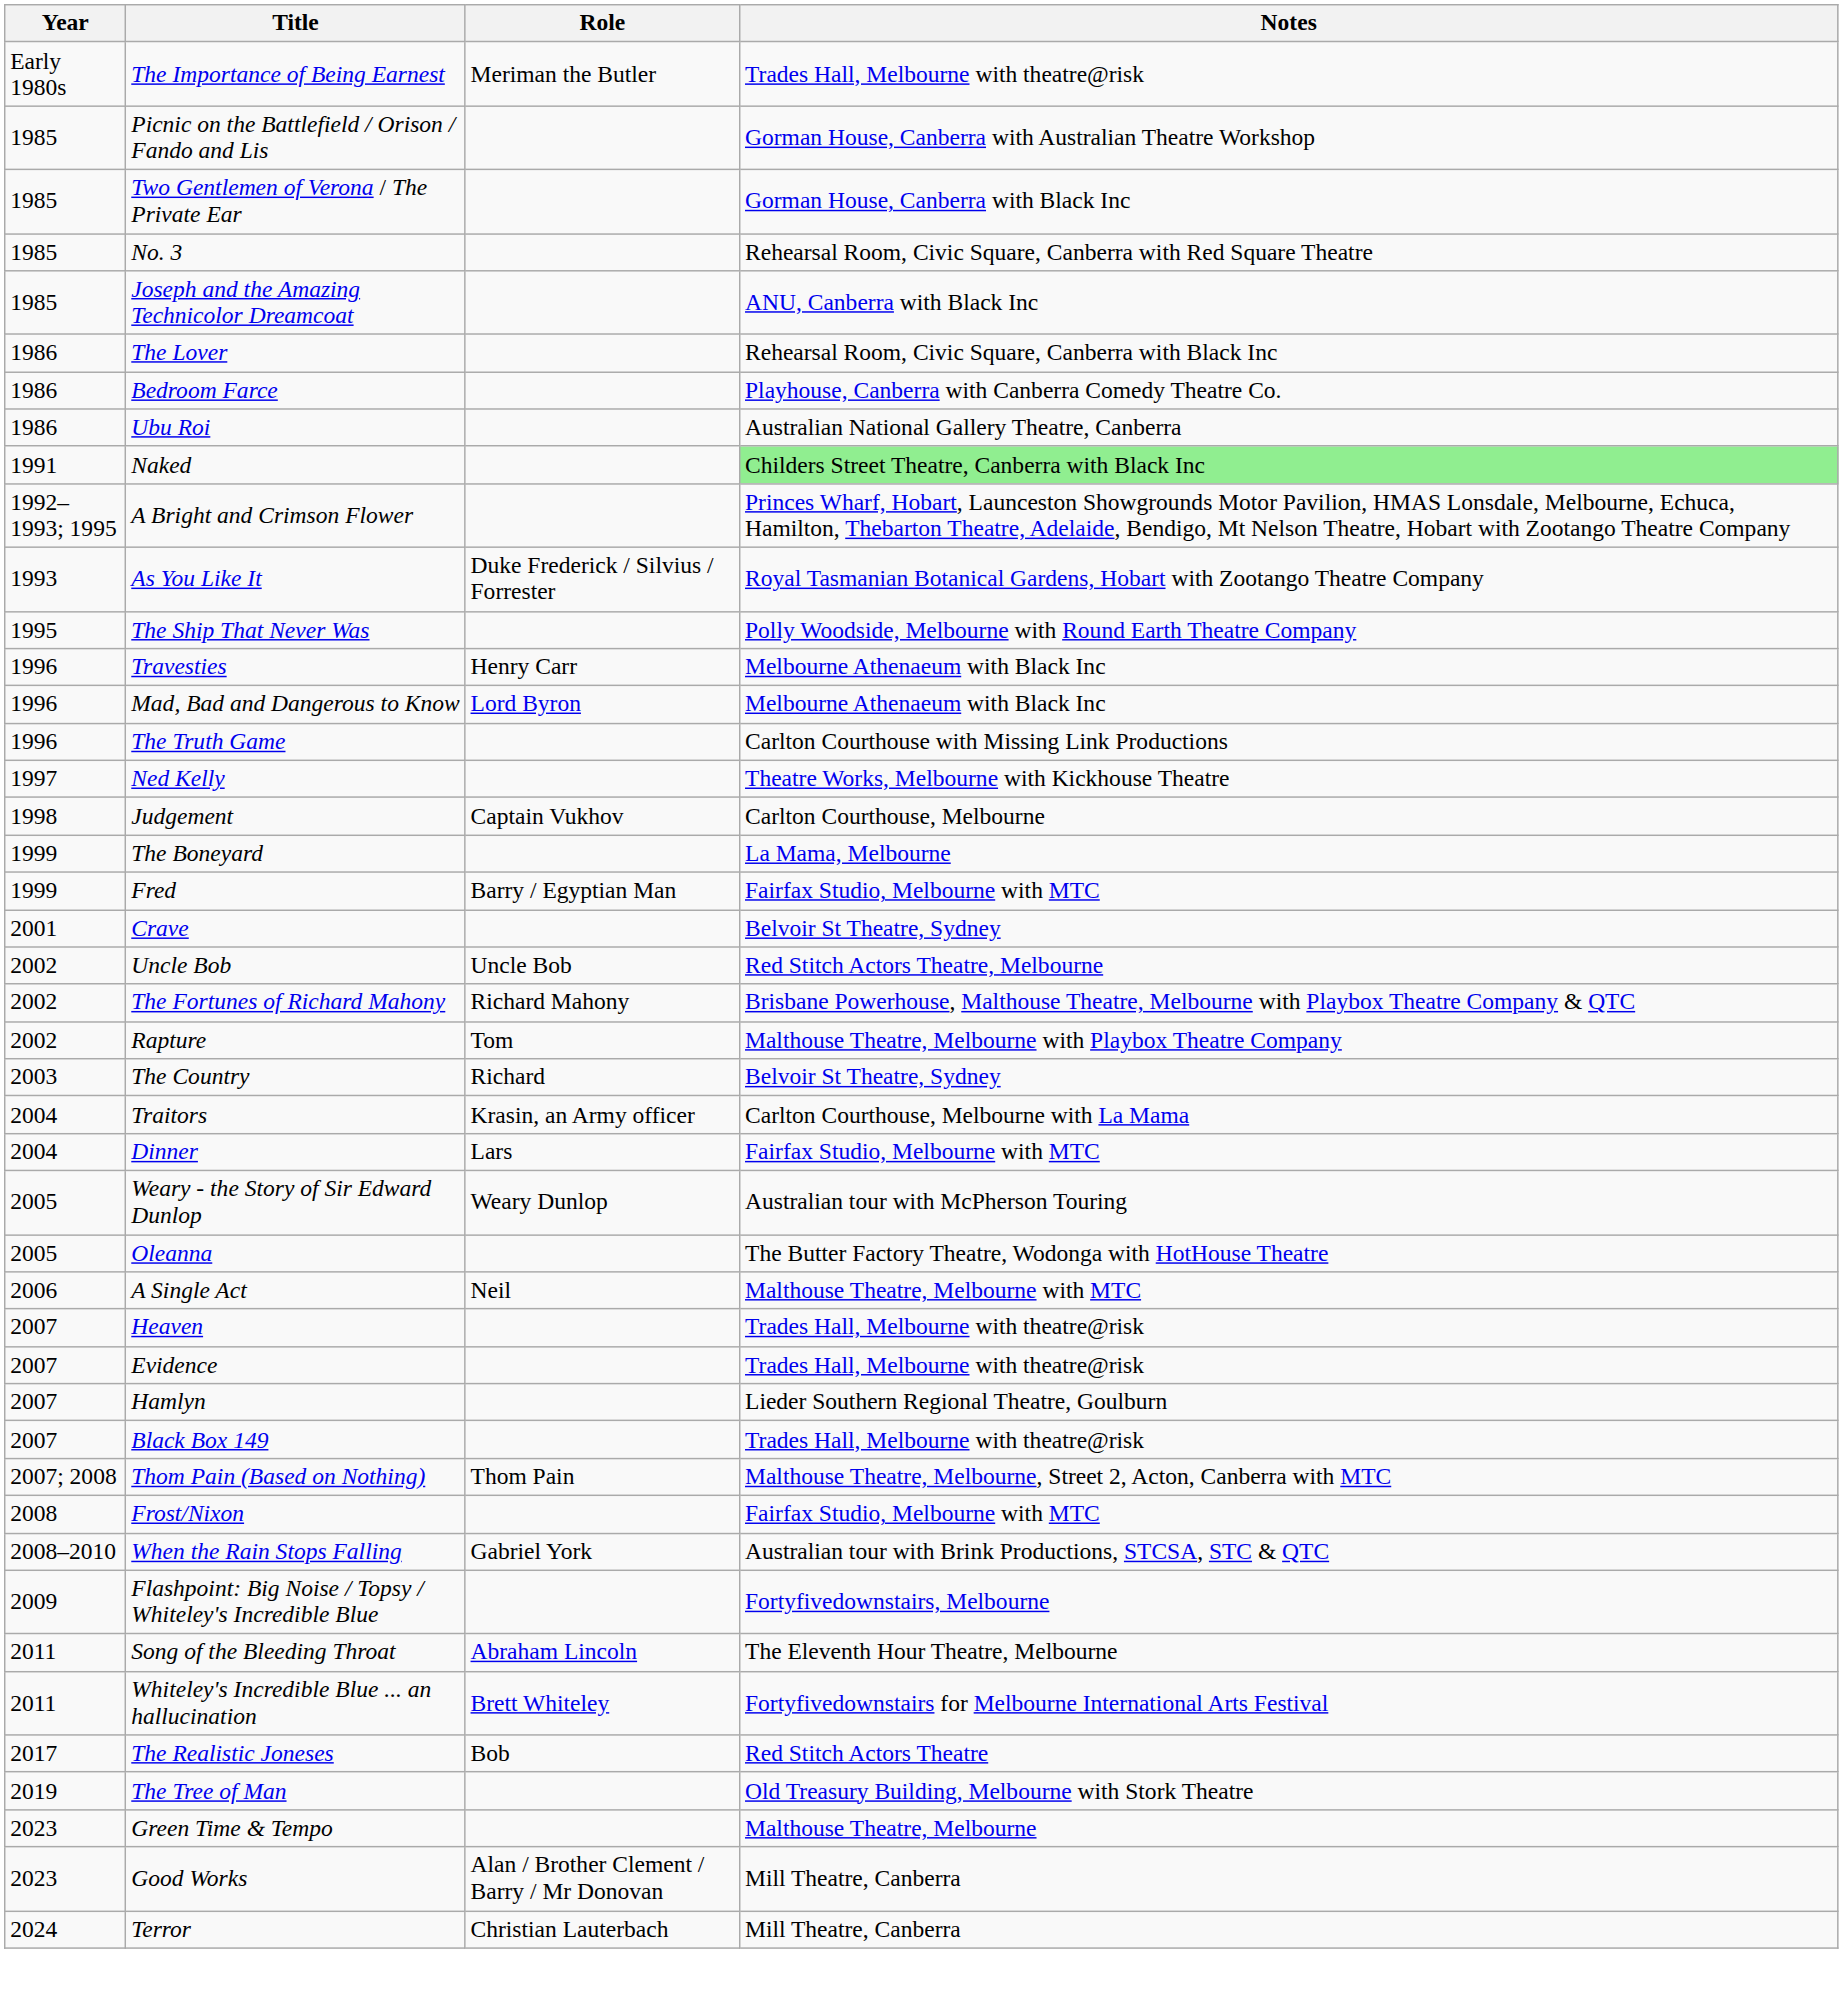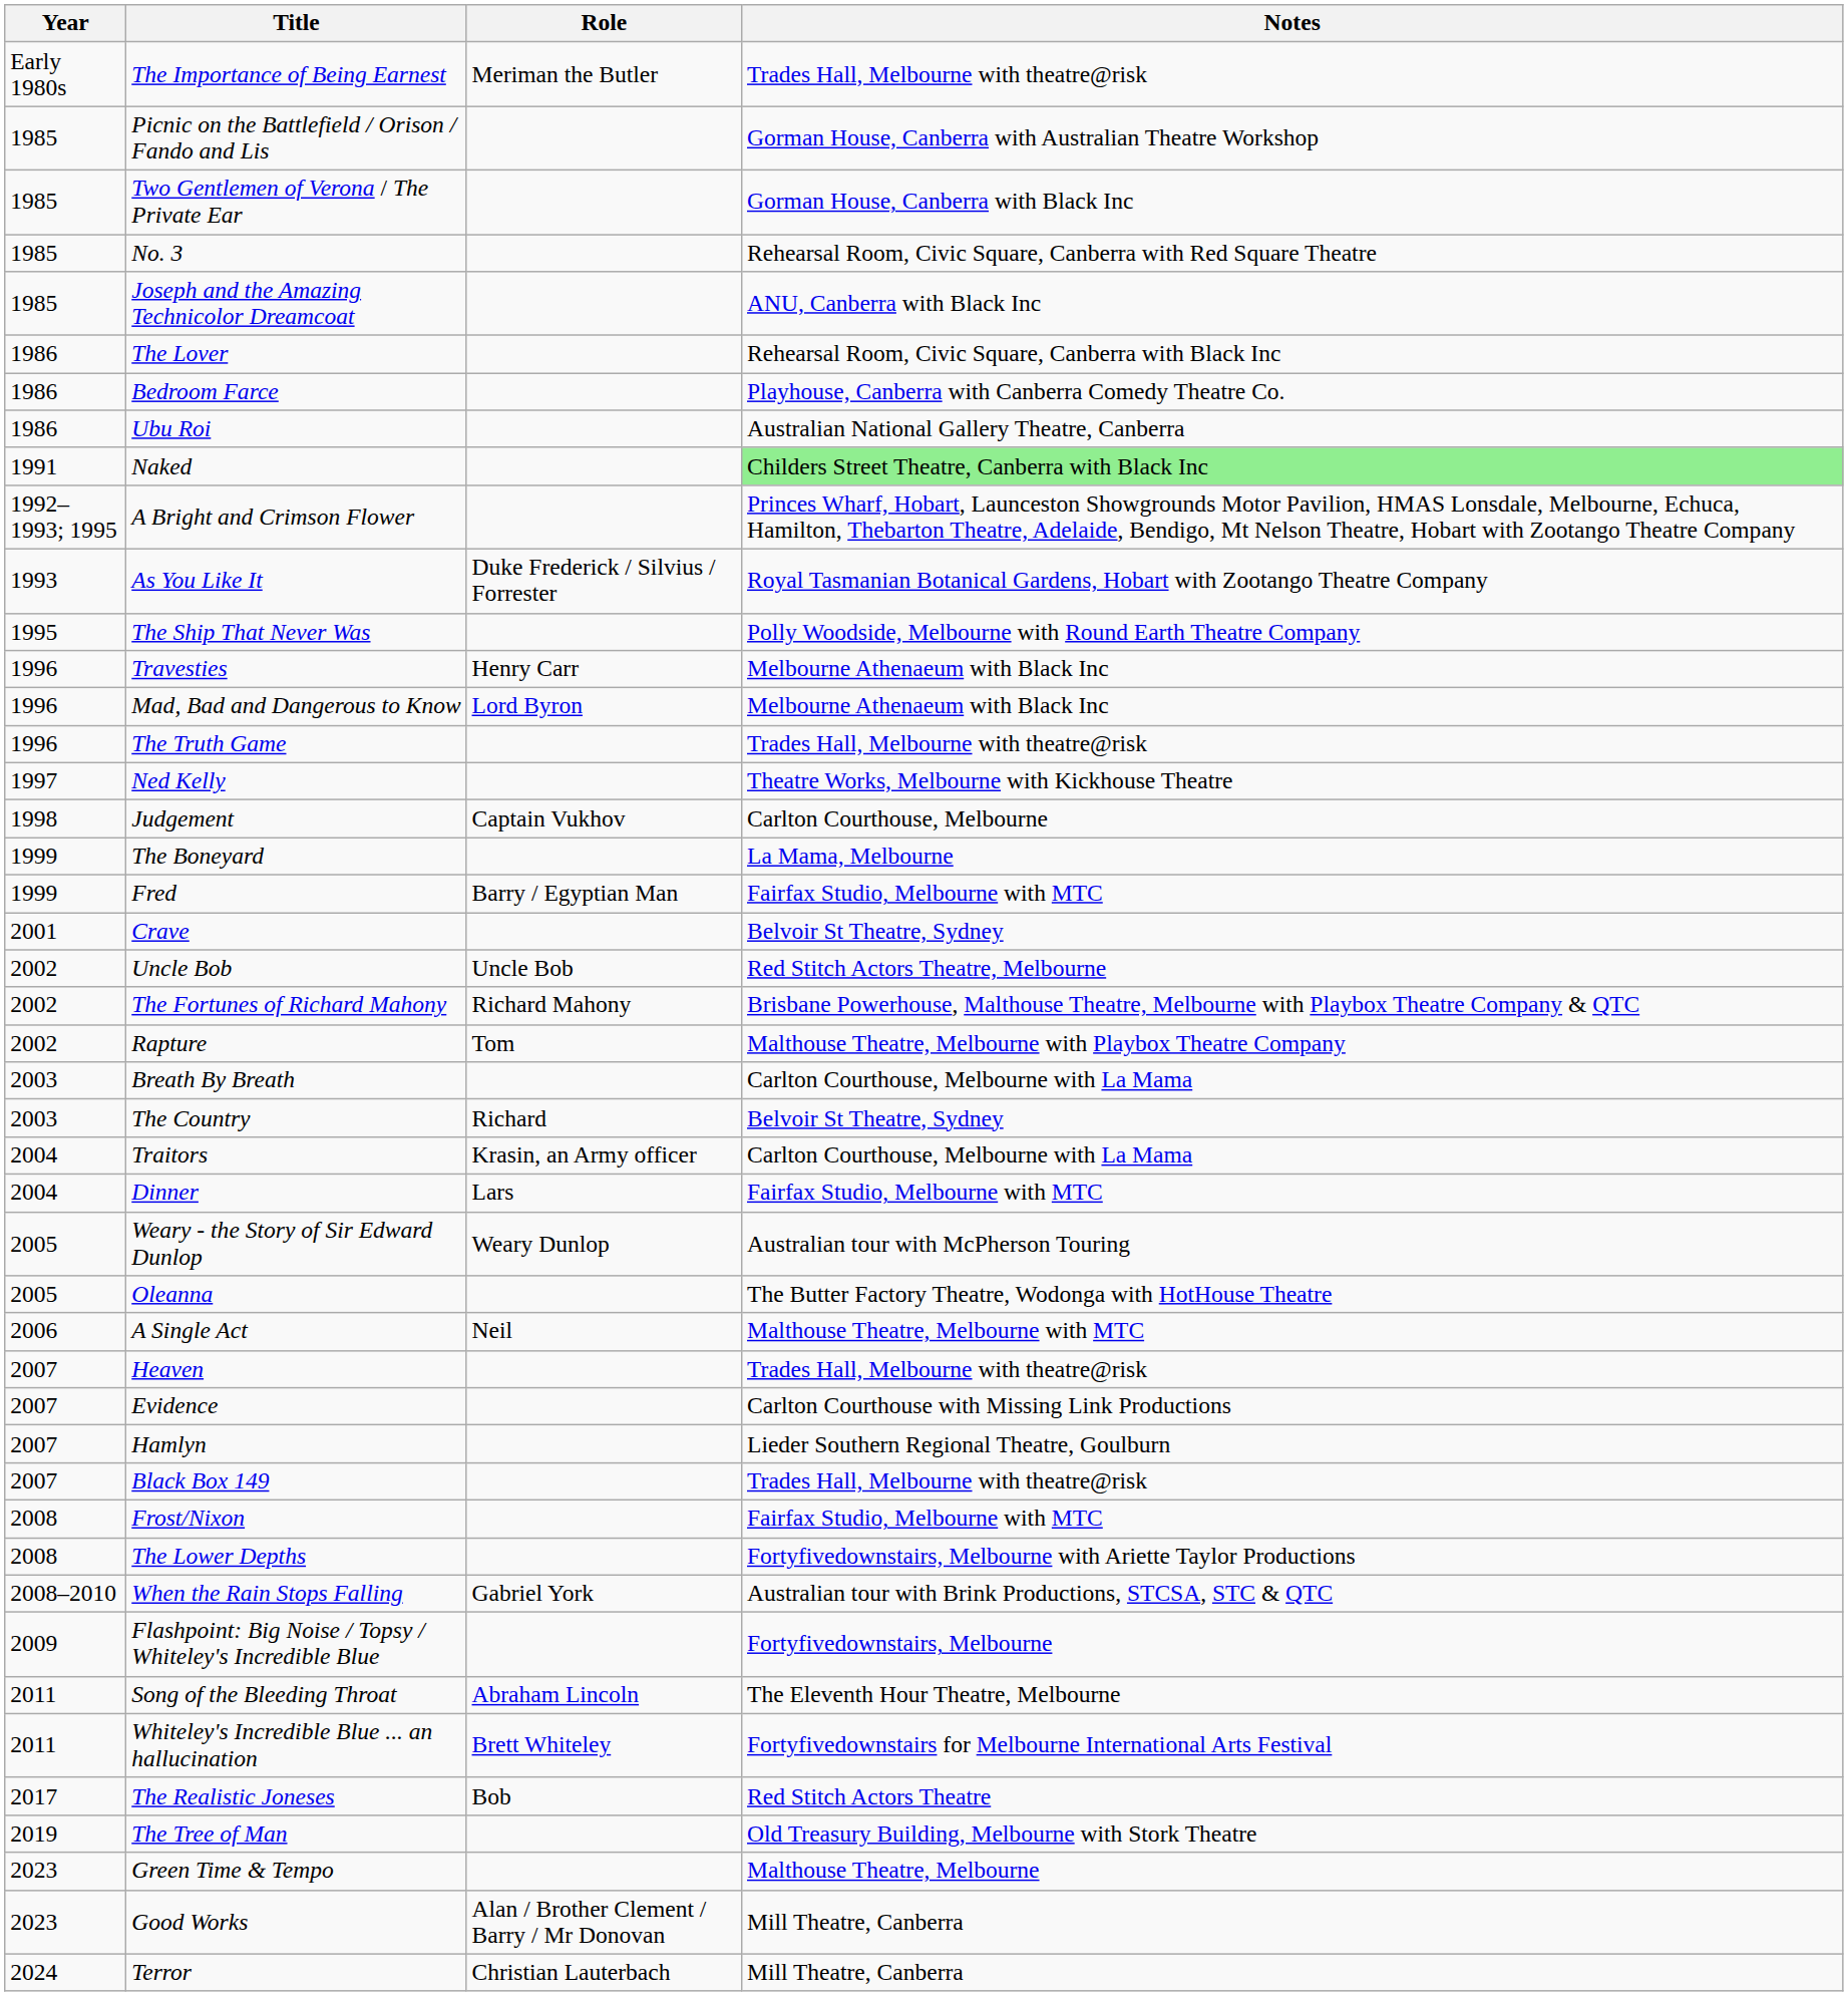The Truth Game | Notes: Carlton Courthouse with Missing Link Productions -> Trades Hall, Melbourne with theatre@risk
+ row: 2003 | Breath By Breath | Carlton Courthouse, Melbourne with La Mama
Evidence | Notes: Trades Hall, Melbourne with theatre@risk -> Carlton Courthouse with Missing Link Productions
- row: 2007; 2008 | Thom Pain (Based on Nothing) | Thom Pain | Malthouse Theatre, Melbourne, Street 2, Acton, Canberra with MTC
+ row: 2008 | The Lower Depths | Fortyfivedownstairs, Melbourne with Ariette Taylor Productions
